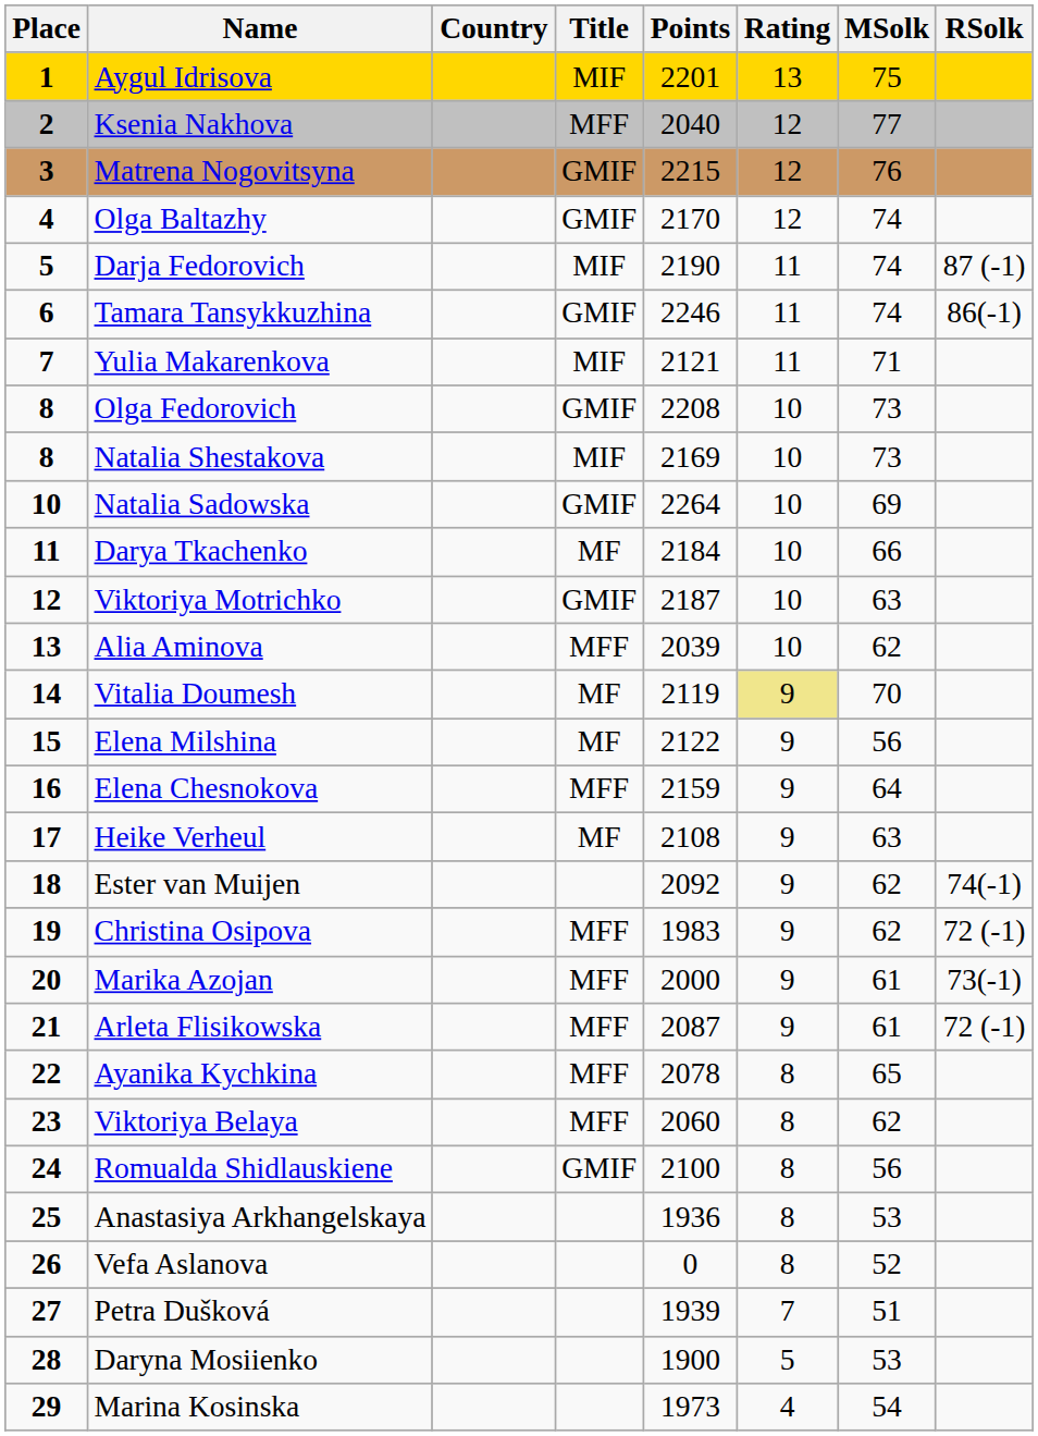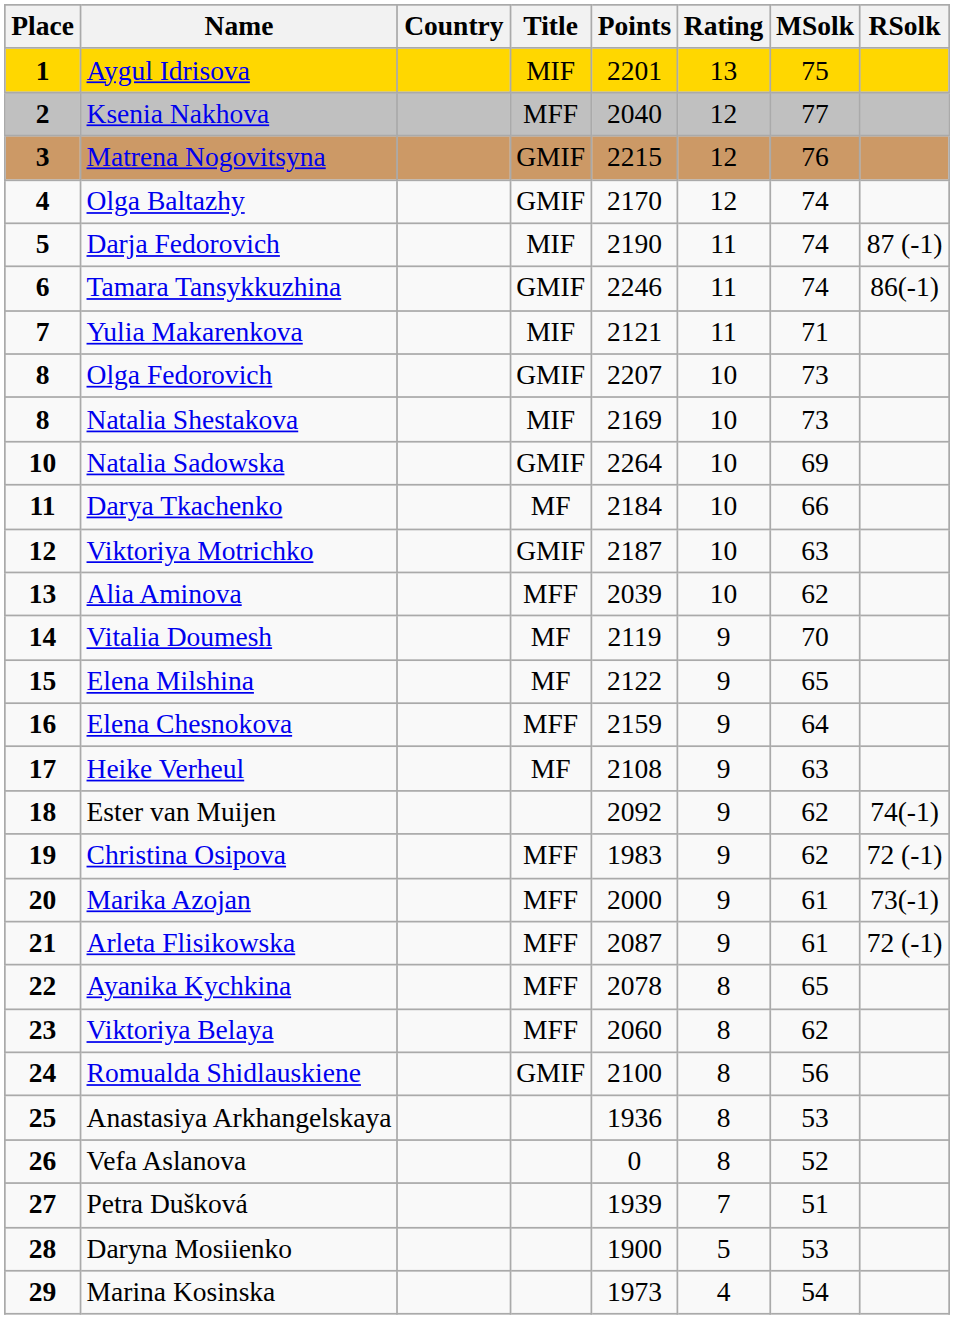Olga Fedorovich | Points: 2208 -> 2207
Vitalia Doumesh | Rating: khaki background -> no background
Elena Milshina | MSolk: 56 -> 65
